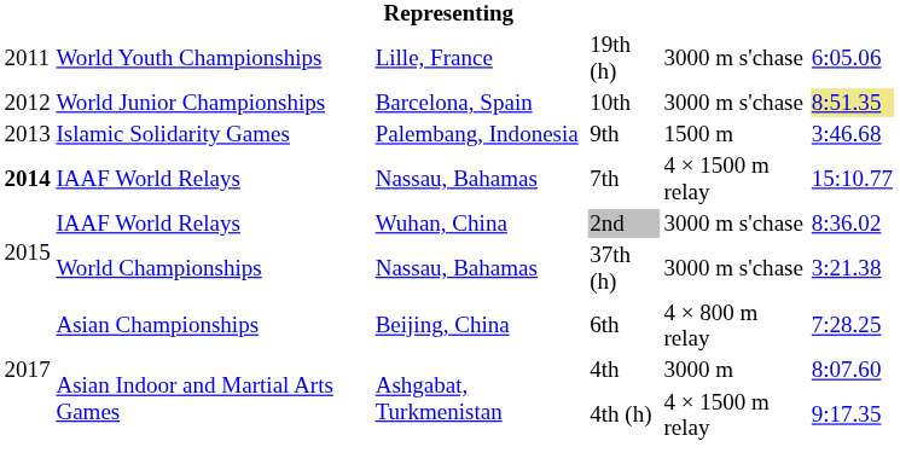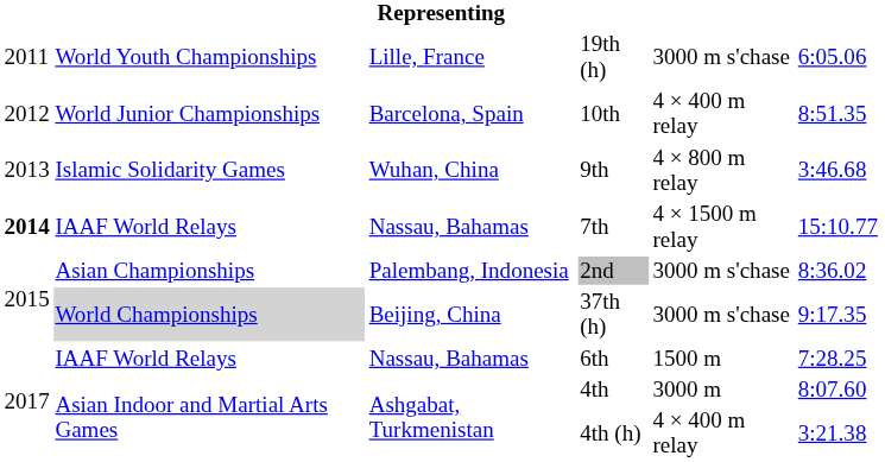10th | column 5: 3000 m s'chase -> 4 × 400 m relay
10th | column 6: khaki background -> no background
9th | column 3: Palembang, Indonesia -> Wuhan, China
9th | column 5: 1500 m -> 4 × 800 m relay
2nd | column 2: IAAF World Relays -> Asian Championships
2nd | column 3: Wuhan, China -> Palembang, Indonesia
37th (h) | column 2: no background -> lightgrey background
37th (h) | column 3: Nassau, Bahamas -> Beijing, China
37th (h) | column 6: 3:21.38 -> 9:17.35
6th | column 2: Asian Championships -> IAAF World Relays
6th | column 3: Beijing, China -> Nassau, Bahamas
6th | column 5: 4 × 800 m relay -> 1500 m
4th (h) | column 5: 4 × 1500 m relay -> 4 × 400 m relay
4th (h) | column 6: 9:17.35 -> 3:21.38
